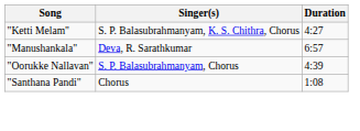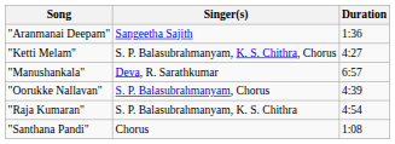+ row: "Aranmanai Deepam" | Sangeetha Sajith | 1:36
+ row: "Raja Kumaran" | S. P. Balasubrahmanyam, K. S. Chithra | 4:54
